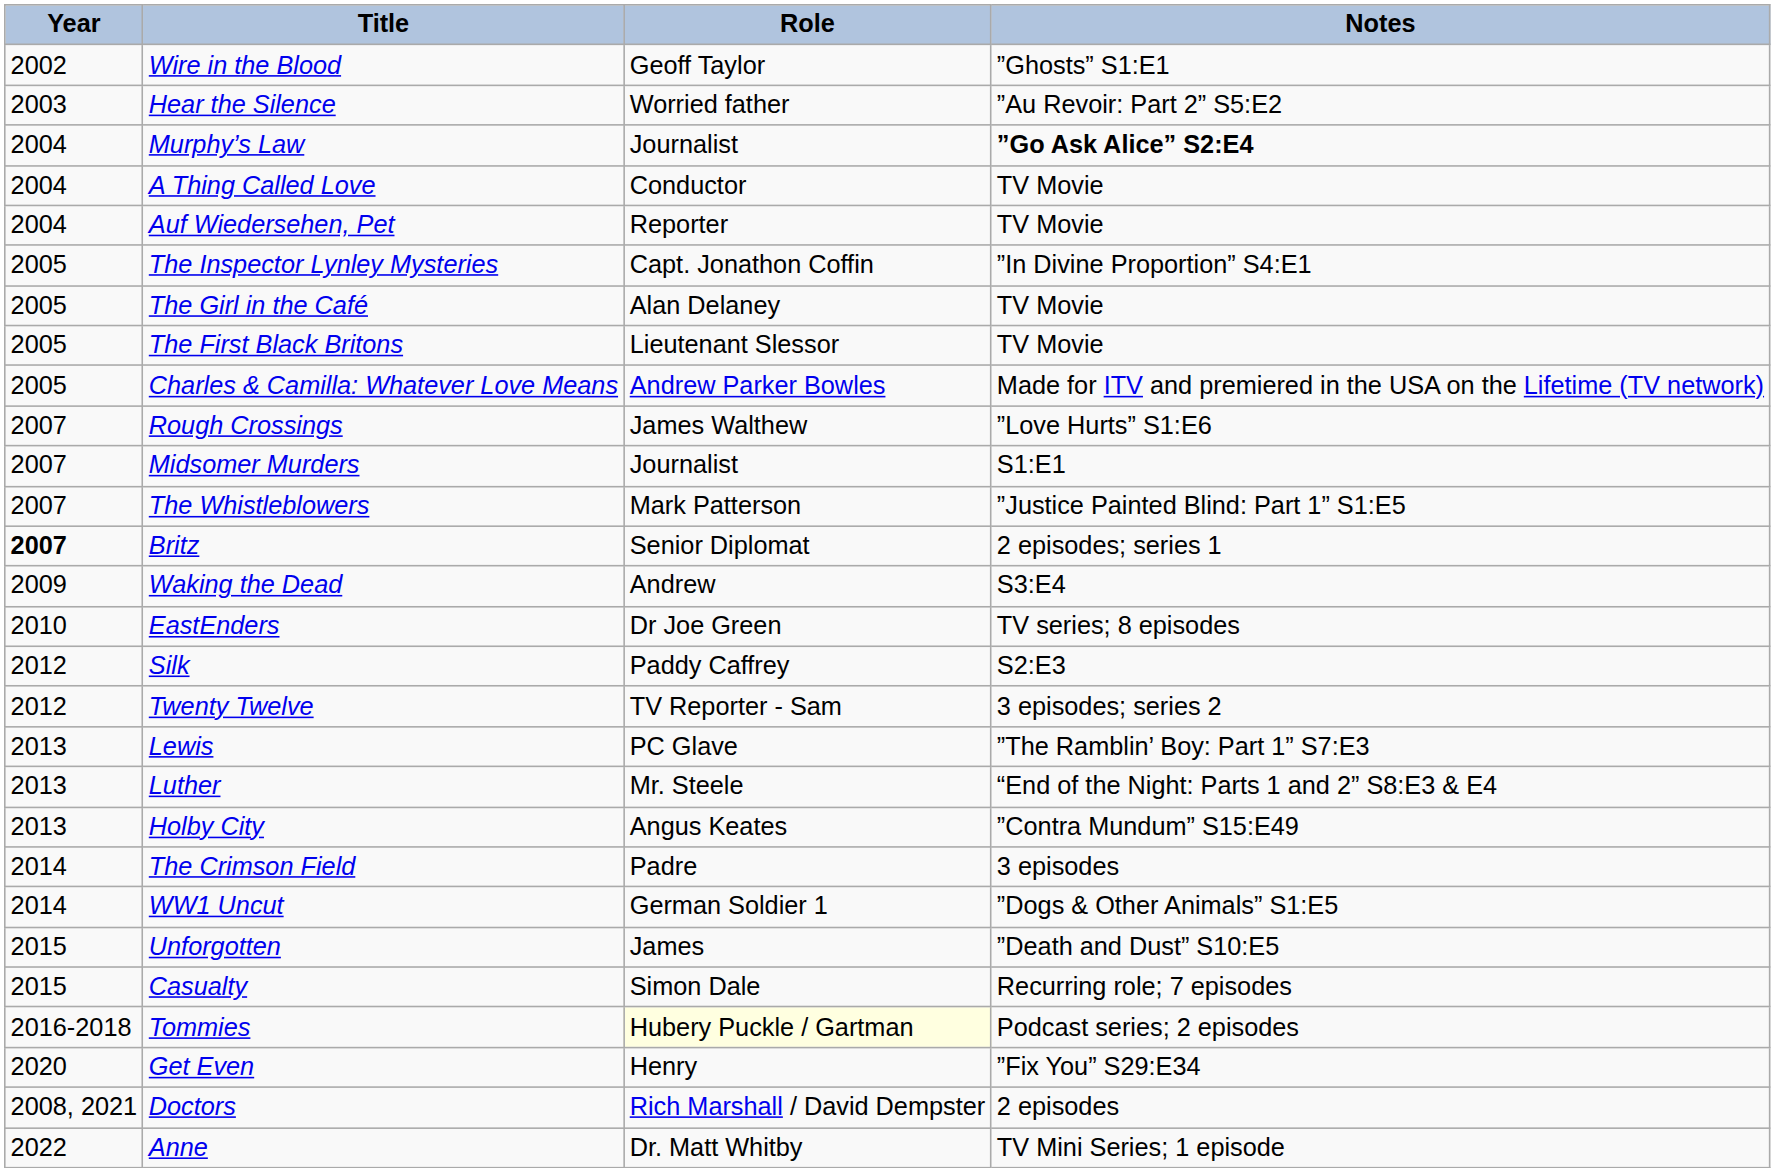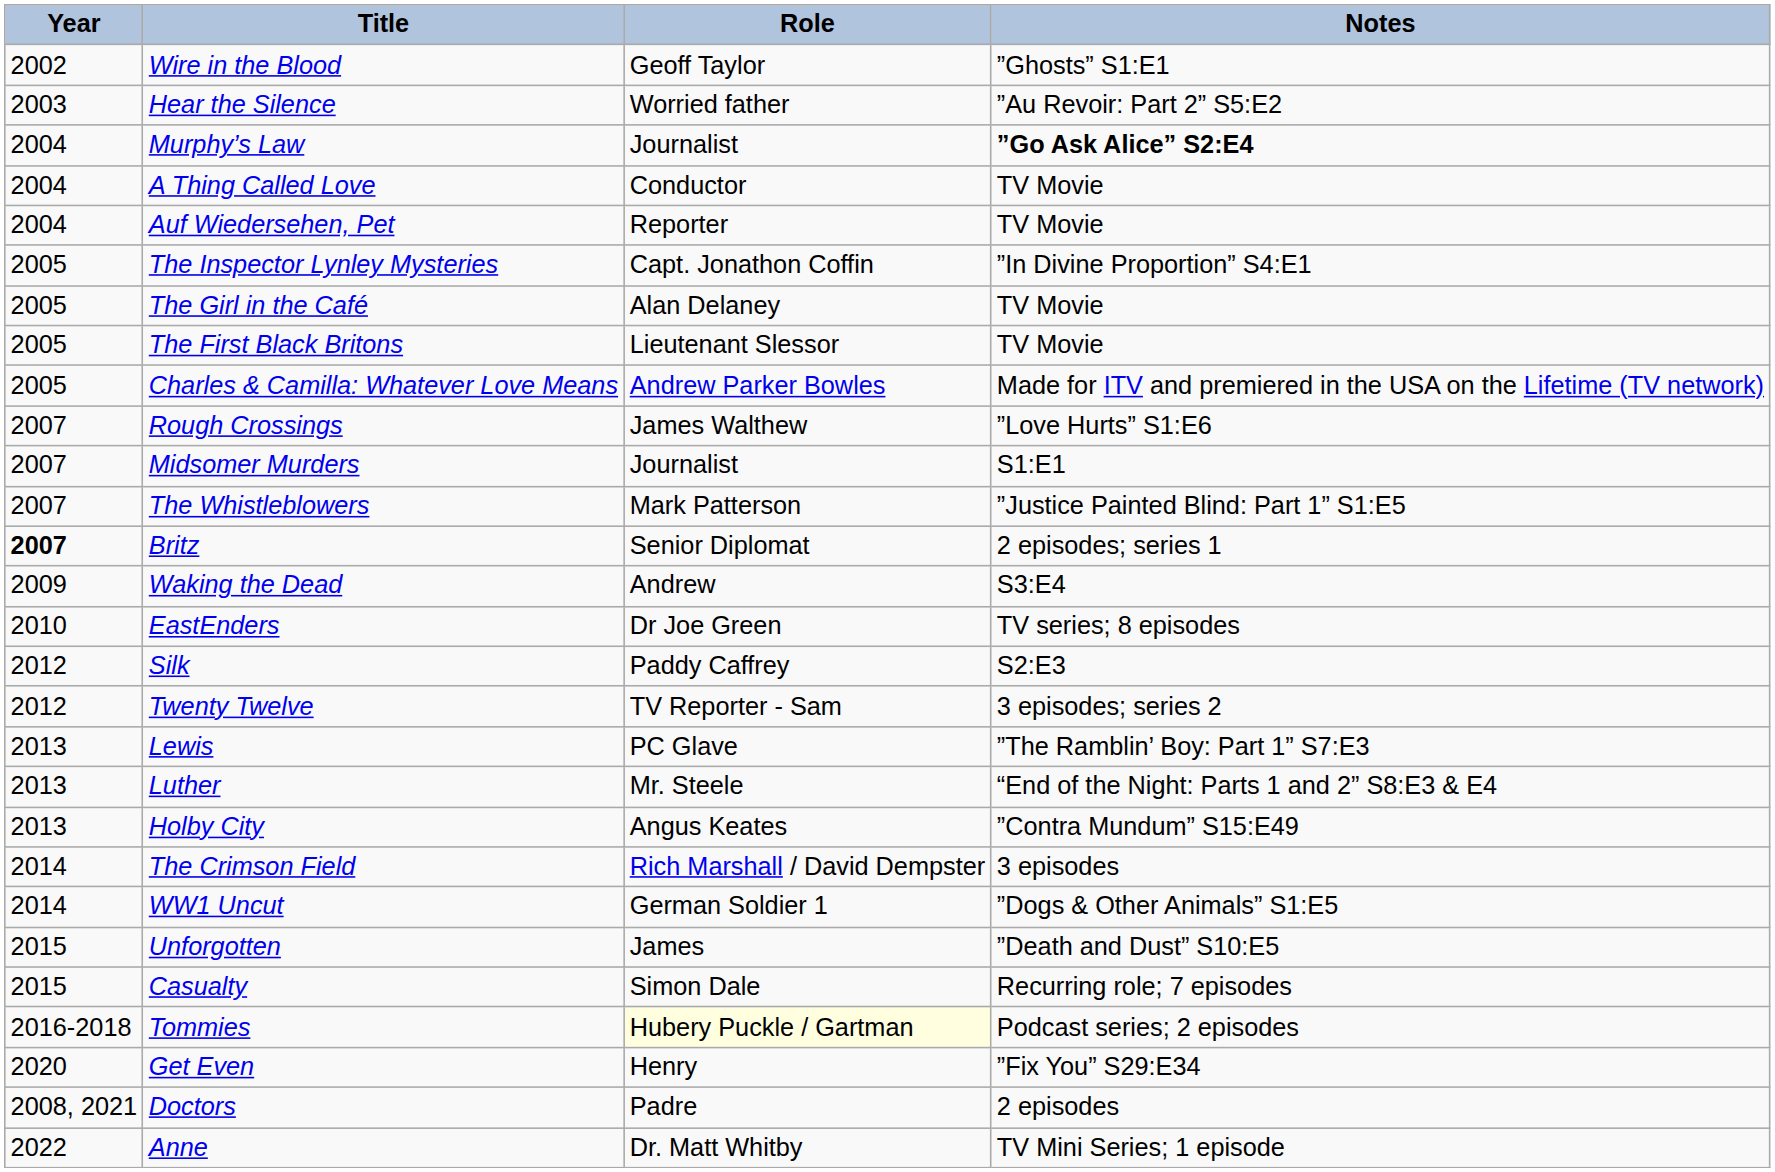The Crimson Field | Role: Padre -> Rich Marshall / David Dempster
Doctors | Role: Rich Marshall / David Dempster -> Padre
